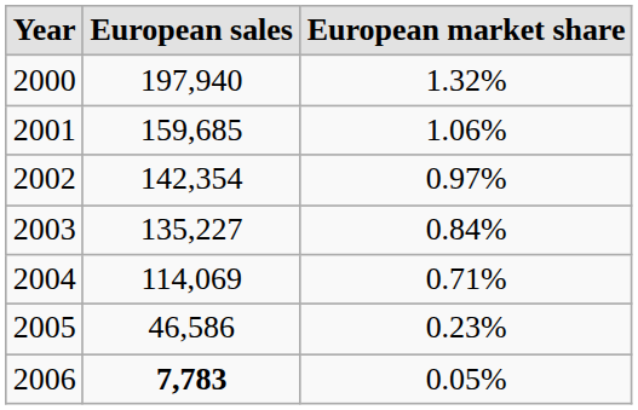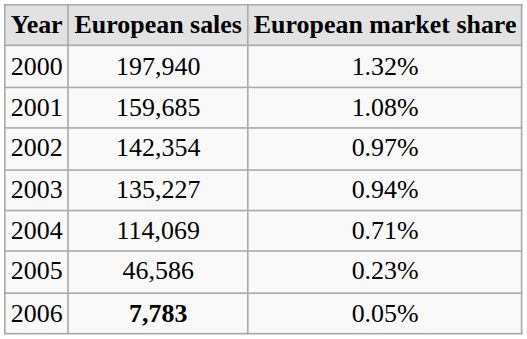2001 | European market share: 1.06% -> 1.08%
2003 | European market share: 0.84% -> 0.94%
